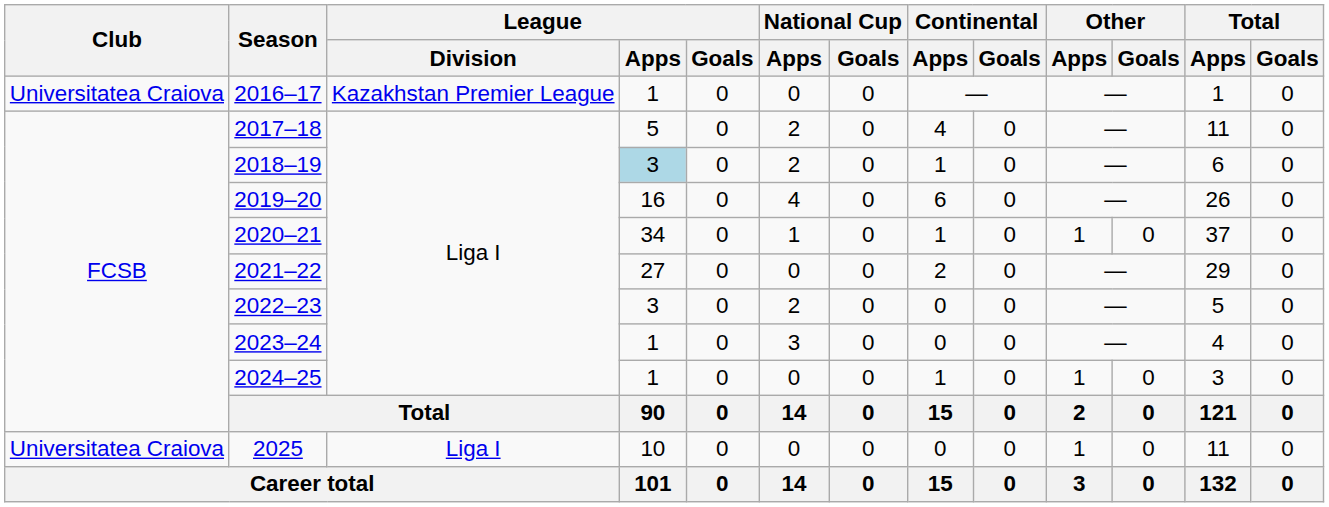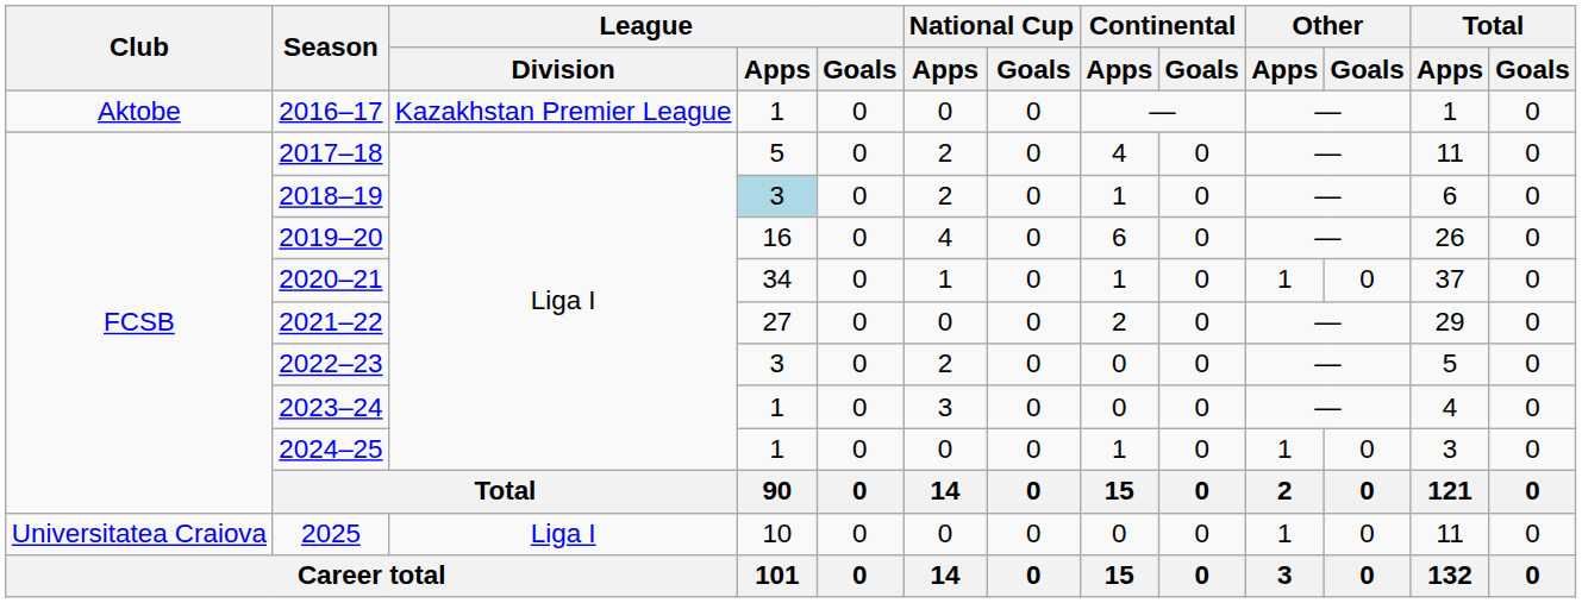2016–17 | Club: Universitatea Craiova -> Aktobe
